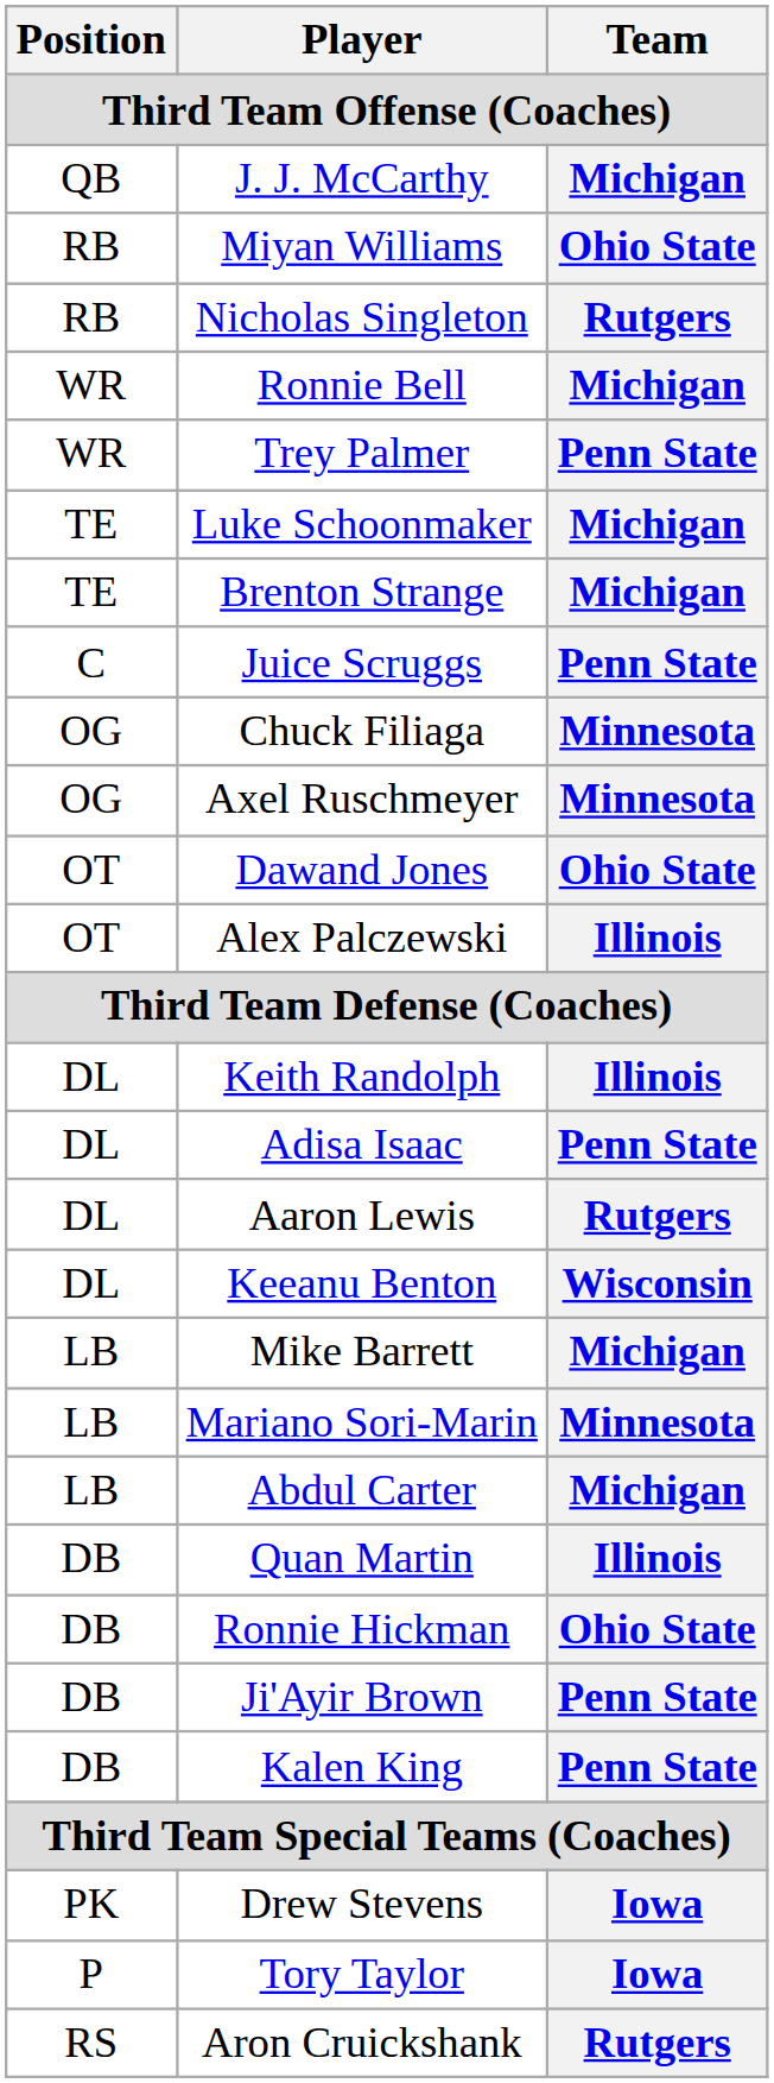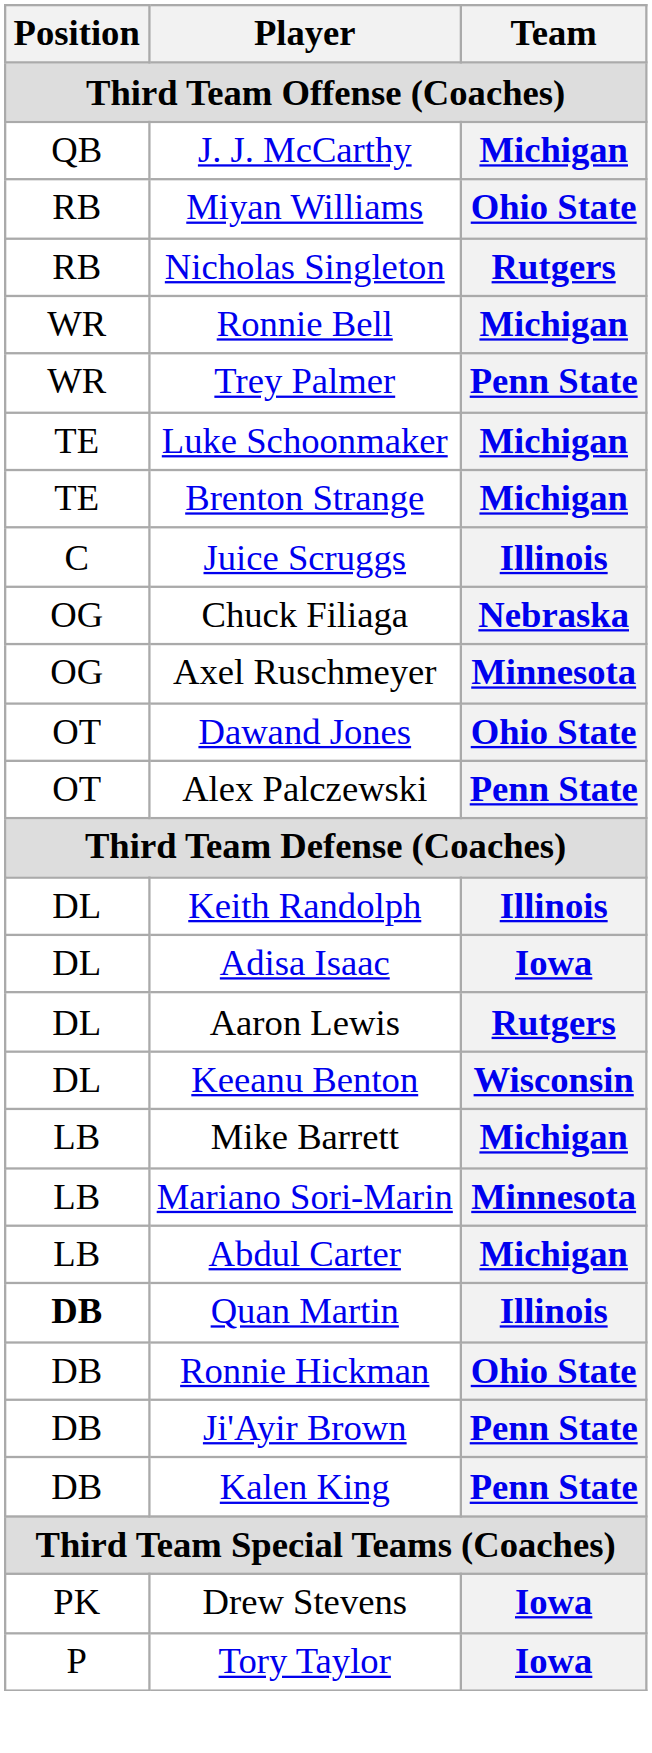Juice Scruggs | Team: Penn State -> Illinois
Chuck Filiaga | Team: Minnesota -> Nebraska
Alex Palczewski | Team: Illinois -> Penn State
Adisa Isaac | Team: Penn State -> Iowa
Quan Martin | Position: normal -> bold
- row: RS | Aron Cruickshank | Rutgers
